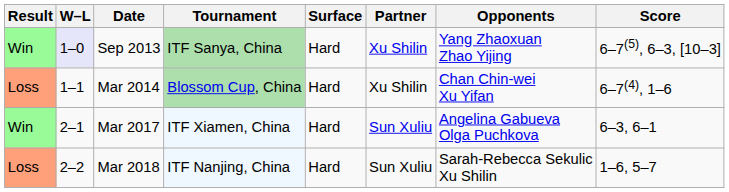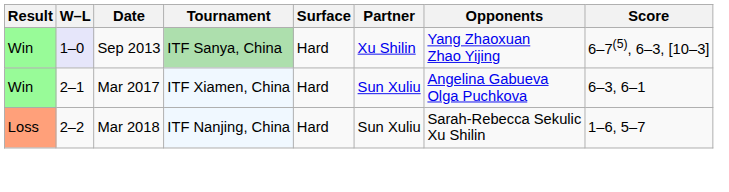- row: Loss | 1–1 | Mar 2014 | Blossom Cup, China | Hard | Xu Shilin | Chan Chin-wei Xu Yifan | 6–7(4), 1–6
